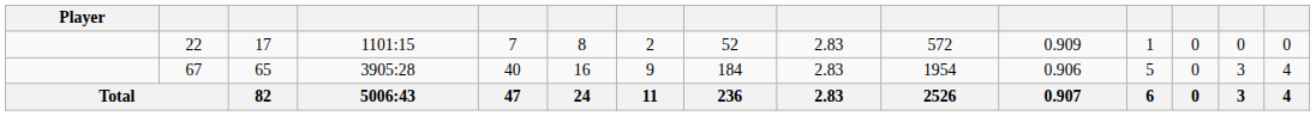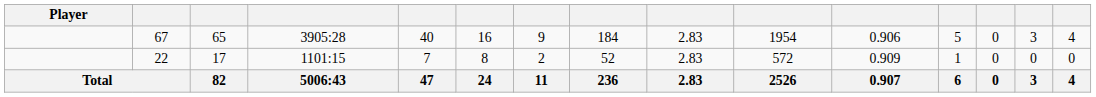rows swapped: 67 <-> 22
